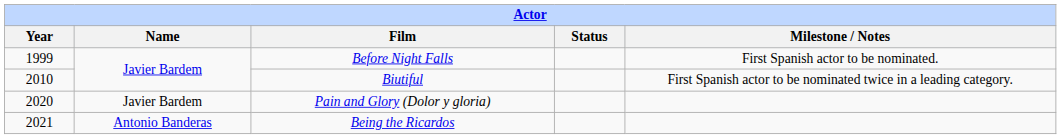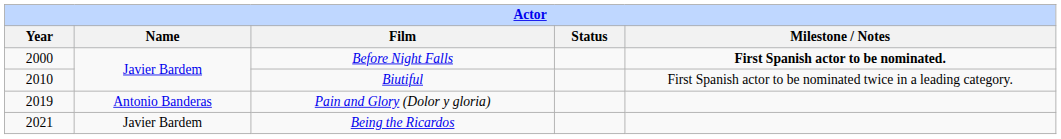Before Night Falls | Year: 1999 -> 2000
Before Night Falls | Milestone / Notes: normal -> bold
Pain and Glory (Dolor y gloria) | Year: 2020 -> 2019
Pain and Glory (Dolor y gloria) | Name: Javier Bardem -> Antonio Banderas
Being the Ricardos | Name: Antonio Banderas -> Javier Bardem
